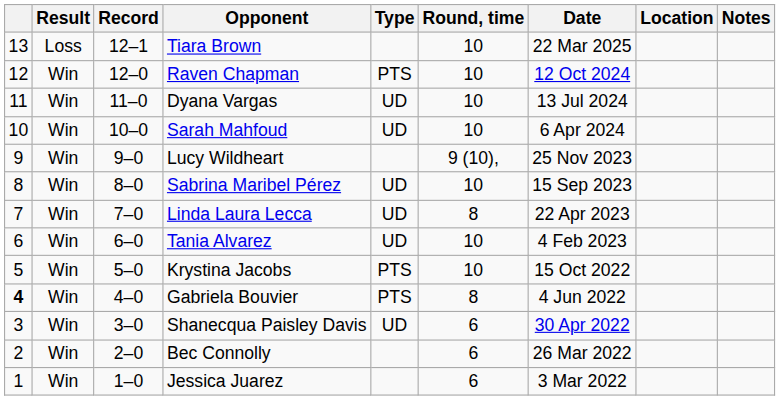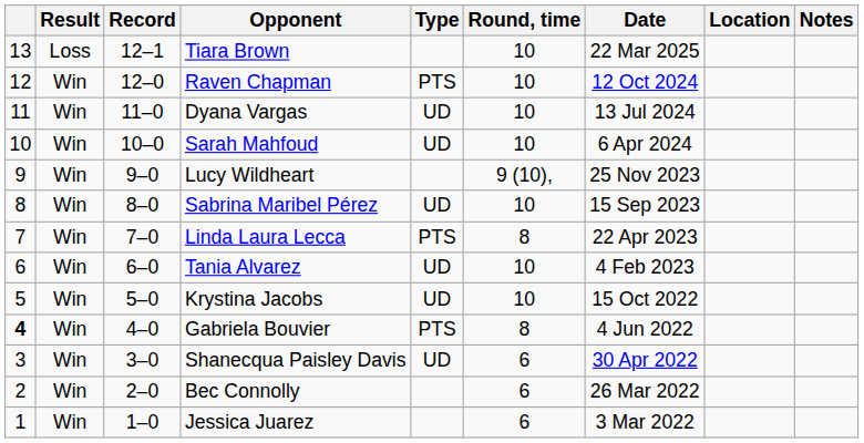Linda Laura Lecca | Type: UD -> PTS
Krystina Jacobs | Type: PTS -> UD
